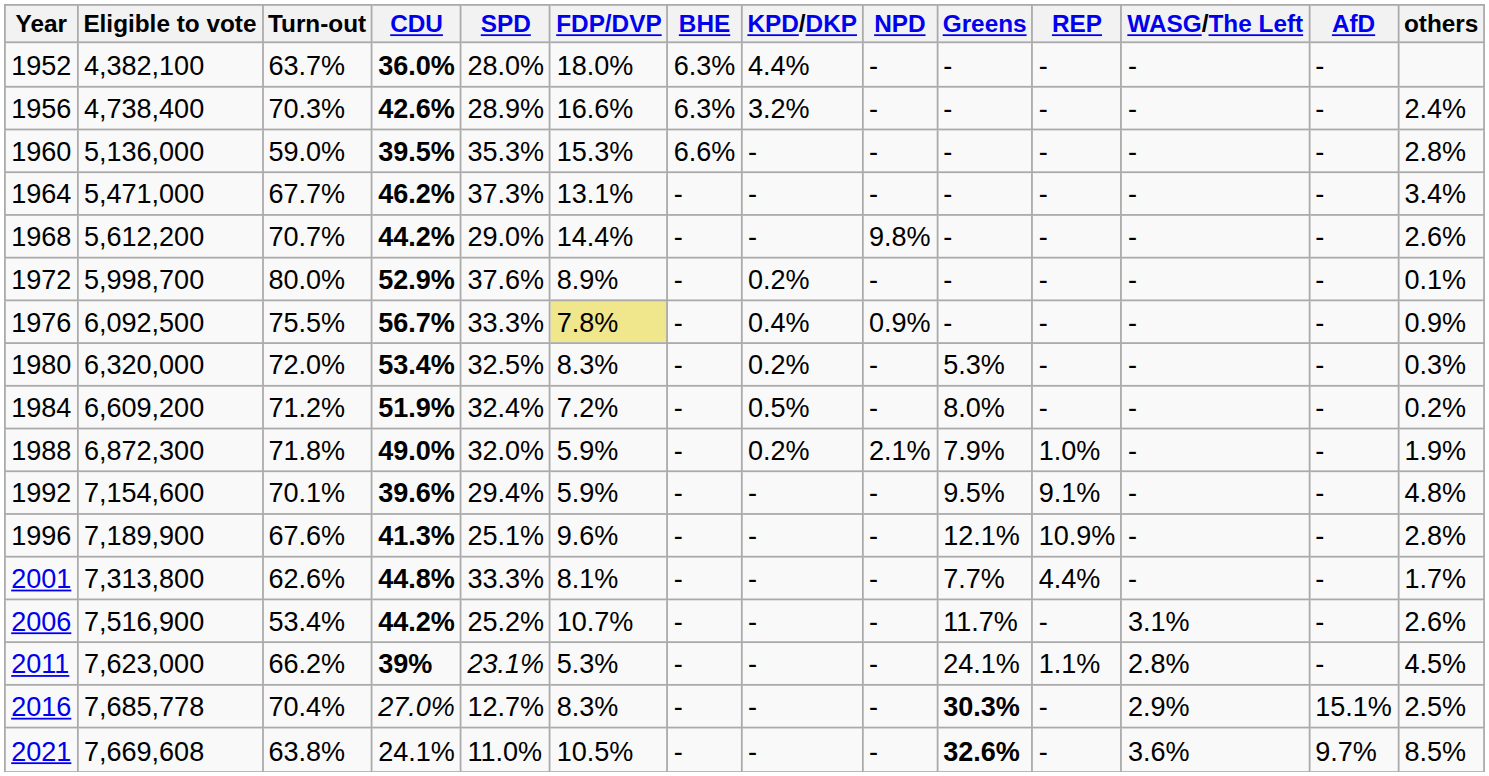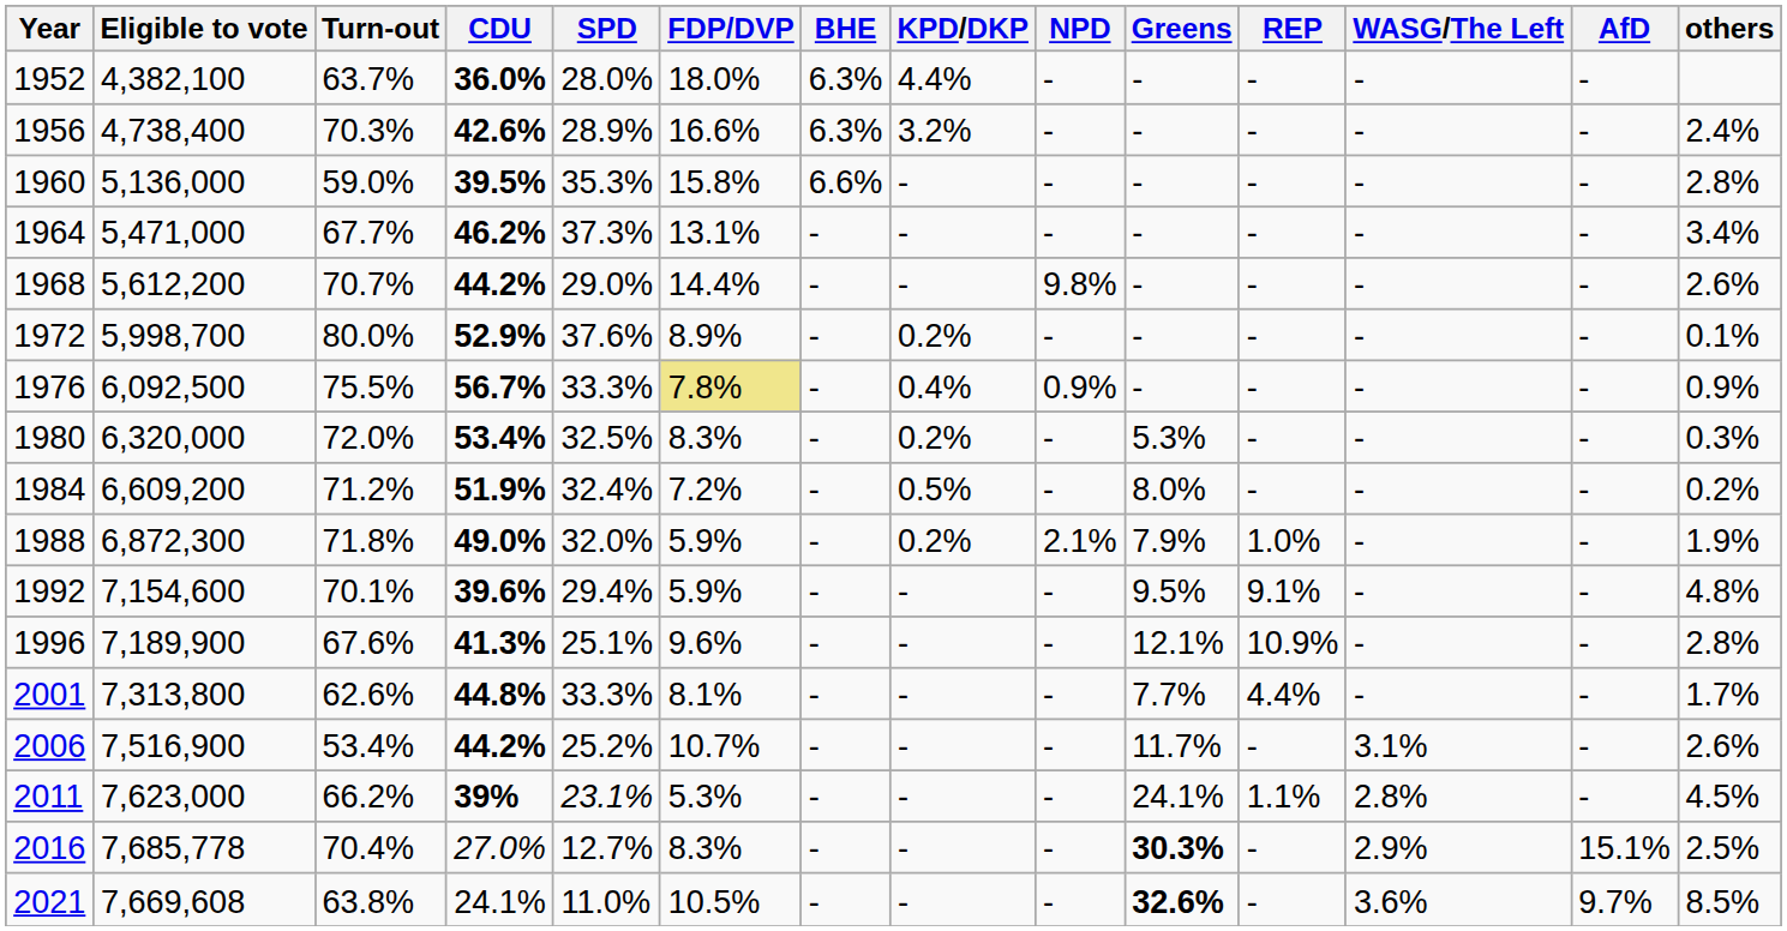1960 | FDP/DVP: 15.3% -> 15.8%
